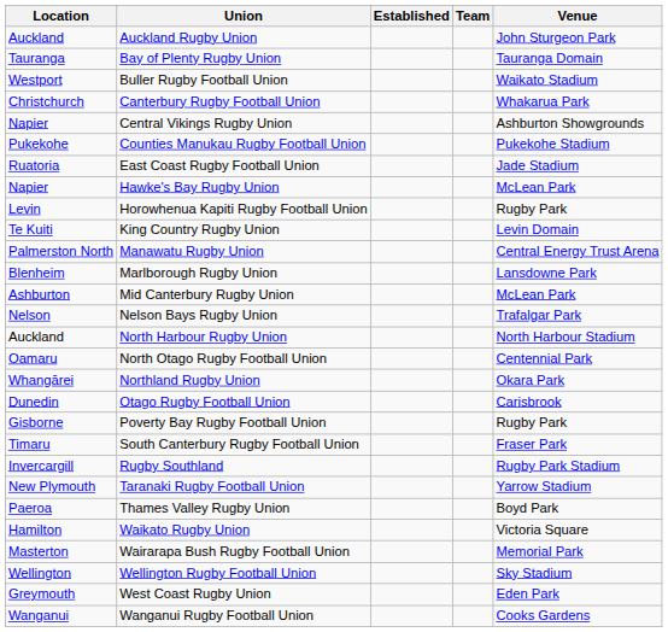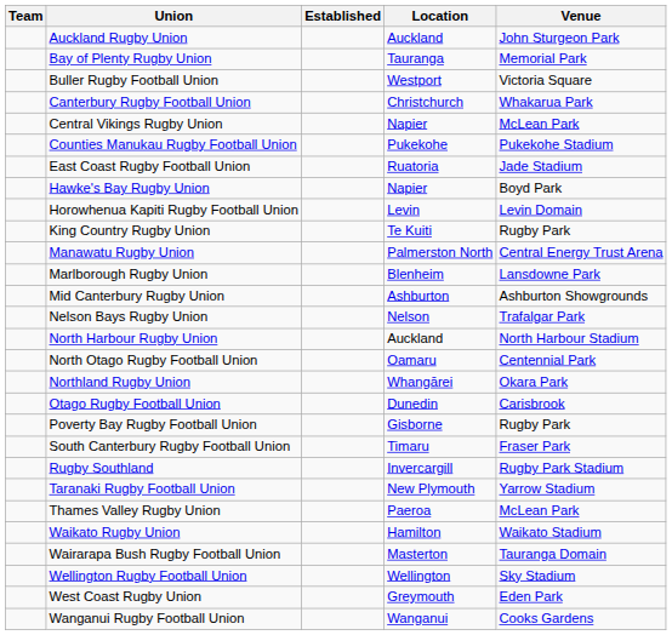columns swapped: Team <-> Location
Bay of Plenty Rugby Union | Venue: Tauranga Domain -> Memorial Park
Buller Rugby Football Union | Venue: Waikato Stadium -> Victoria Square
Central Vikings Rugby Union | Venue: Ashburton Showgrounds -> McLean Park
Hawke's Bay Rugby Union | Venue: McLean Park -> Boyd Park
Horowhenua Kapiti Rugby Football Union | Venue: Rugby Park -> Levin Domain
King Country Rugby Union | Venue: Levin Domain -> Rugby Park
Mid Canterbury Rugby Union | Venue: McLean Park -> Ashburton Showgrounds
Thames Valley Rugby Union | Venue: Boyd Park -> McLean Park
Waikato Rugby Union | Venue: Victoria Square -> Waikato Stadium
Wairarapa Bush Rugby Football Union | Venue: Memorial Park -> Tauranga Domain
